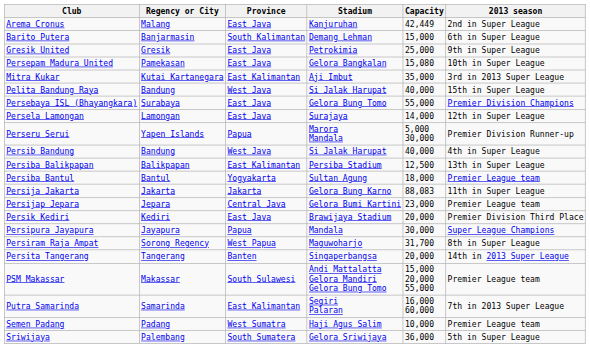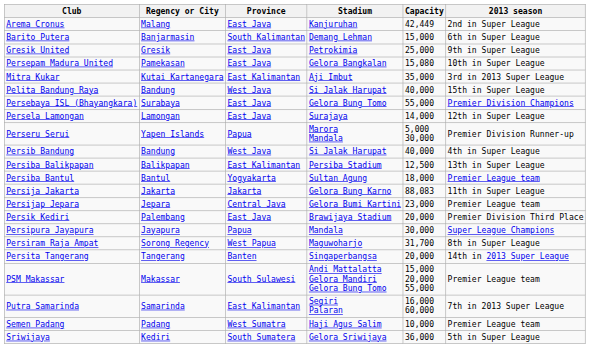Persik Kediri | Regency or City: Kediri -> Palembang
Sriwijaya | Regency or City: Palembang -> Kediri
